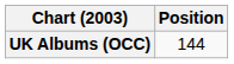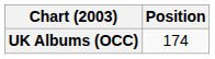UK Albums (OCC) | Position: 144 -> 174
